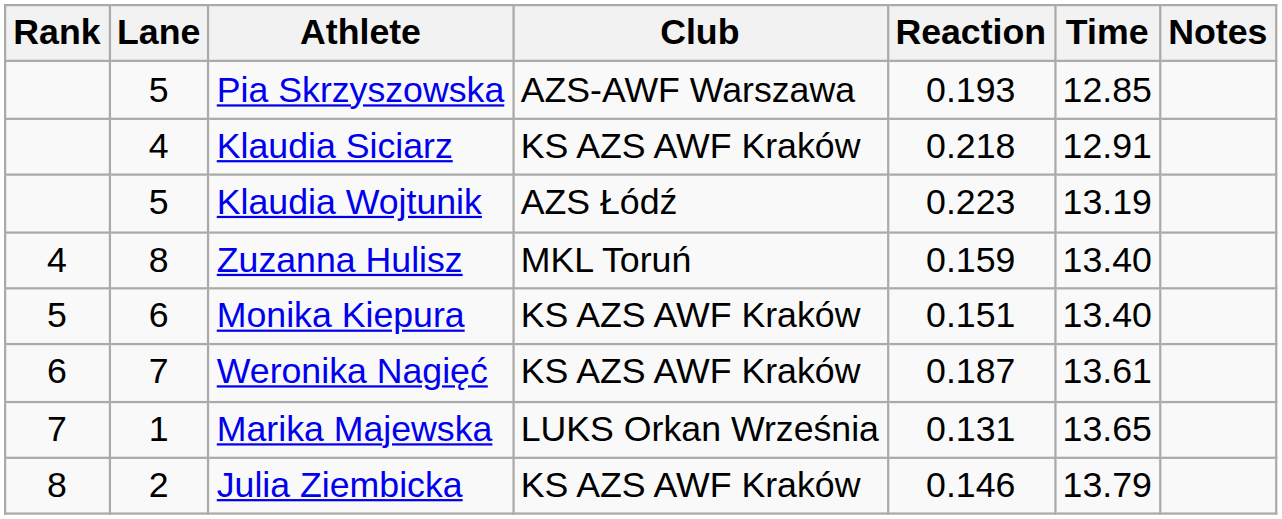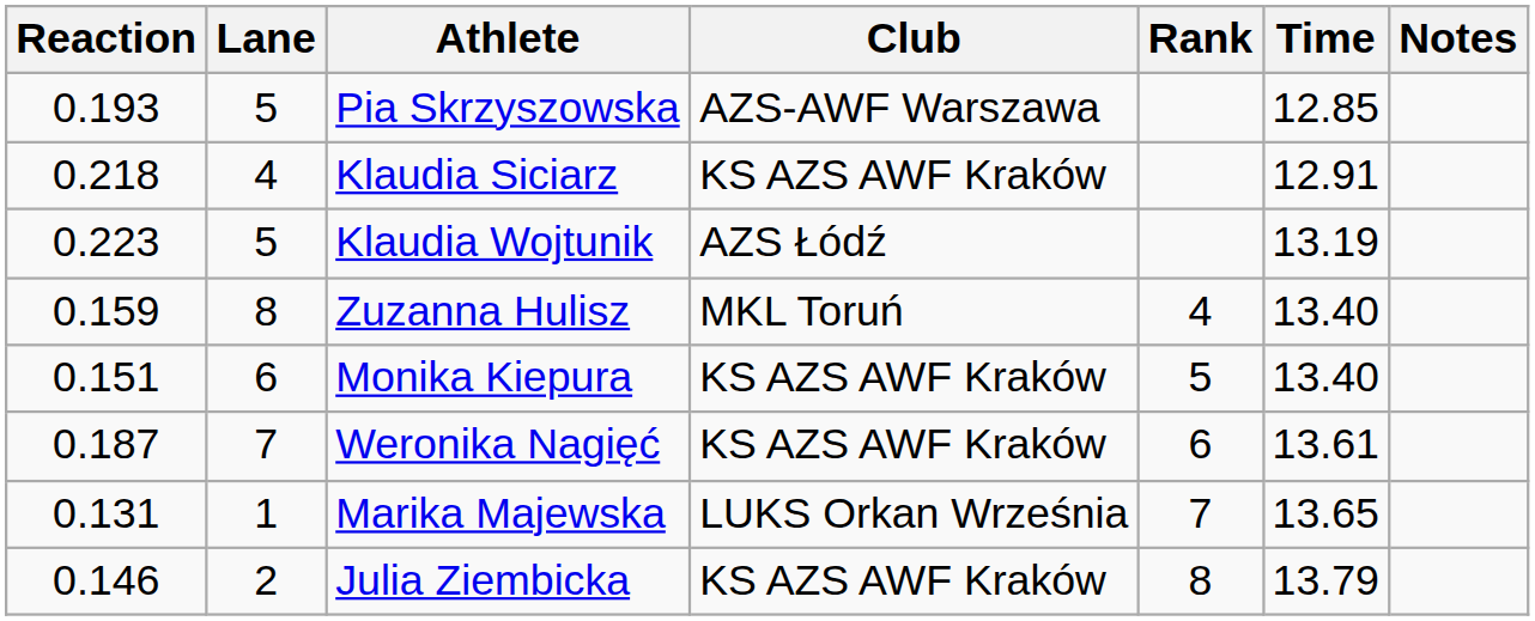columns swapped: Rank <-> Reaction
